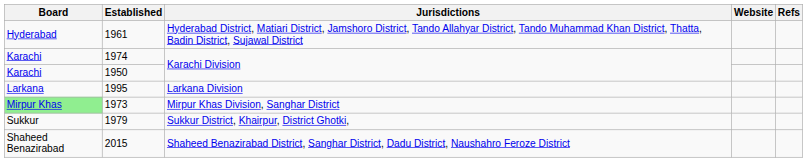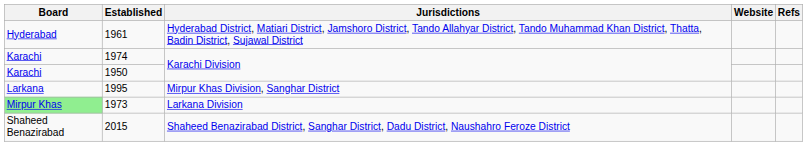1995 | Jurisdictions: Larkana Division -> Mirpur Khas Division, Sanghar District
1973 | Jurisdictions: Mirpur Khas Division, Sanghar District -> Larkana Division
- row: Sukkur | 1979 | Sukkur District, Khairpur, District Ghotki,
